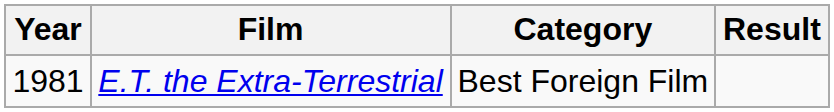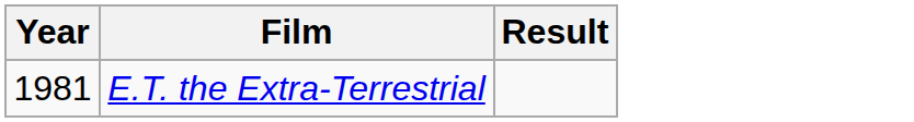- column: Category | Best Foreign Film
